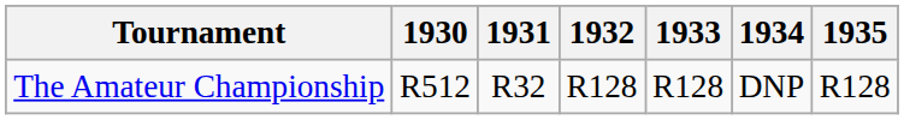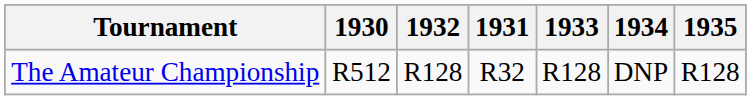columns swapped: 1931 <-> 1932
